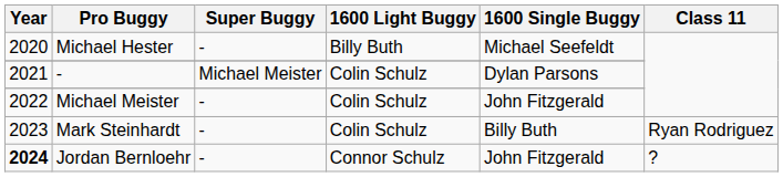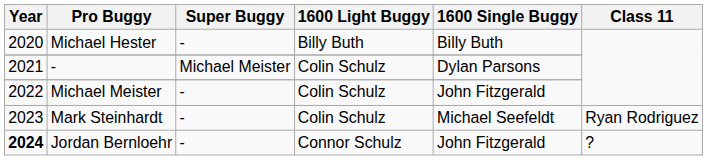Michael Hester | 1600 Single Buggy: Michael Seefeldt -> Billy Buth
Mark Steinhardt | 1600 Single Buggy: Billy Buth -> Michael Seefeldt
